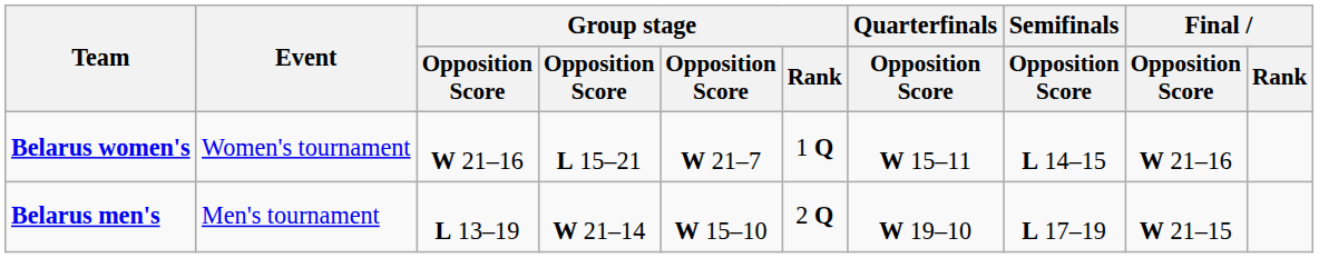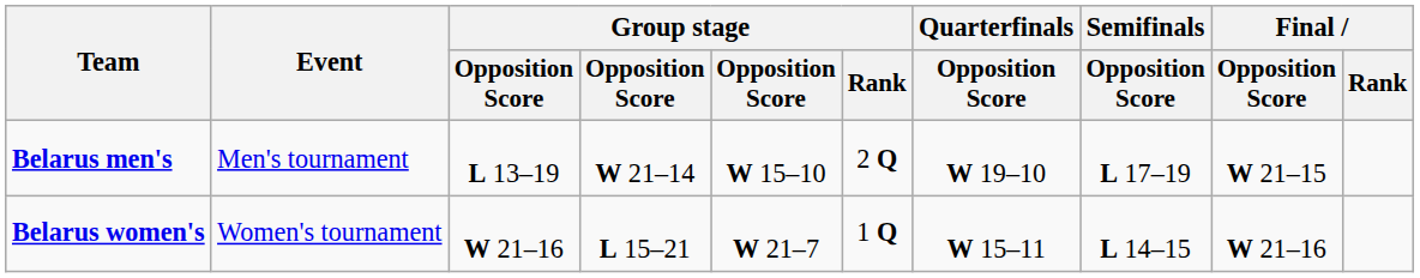rows swapped: Belarus men's <-> Belarus women's
